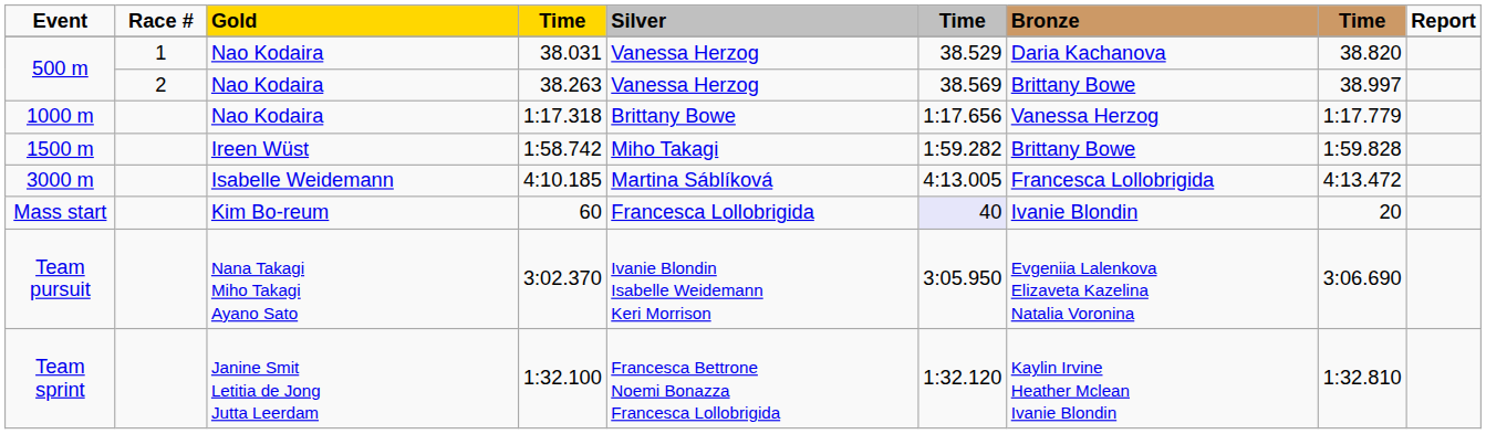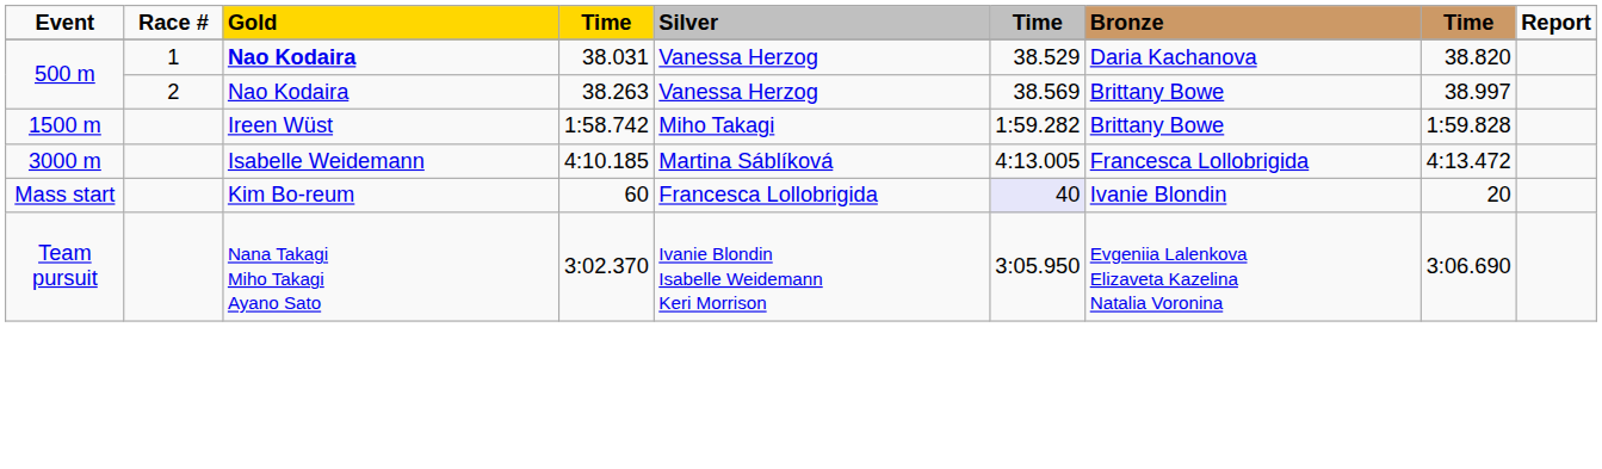38.031 | Gold: normal -> bold
- row: 1000 m | Nao Kodaira | 1:17.318 | Brittany Bowe | 1:17.656 | Vanessa Herzog | 1:17.779
- row: Team sprint | Janine Smit Letitia de Jong Jutta Leerdam | 1:32.100 | Francesca Bettrone Noemi Bonazza Francesca Lollobrigida | 1:32.120 | Kaylin Irvine Heather Mclean Ivanie Blondin | 1:32.810
